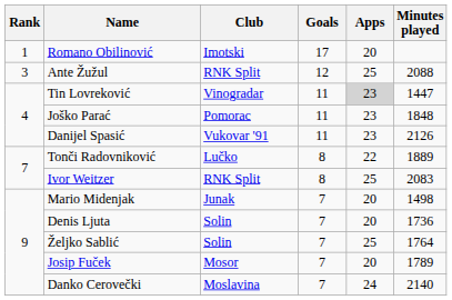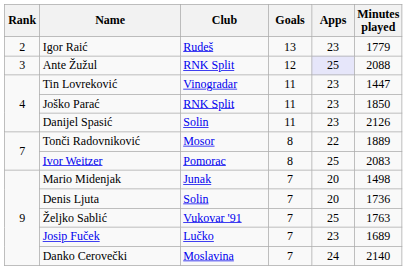- row: 1 | Romano Obilinović | Imotski | 17 | 20
+ row: 2 | Igor Raić | Rudeš | 13 | 23 | 1779
Ante Žužul | Apps: no background -> lavender background
Tin Lovreković | Apps: lightgrey background -> no background
Joško Parać | Club: Pomorac -> RNK Split
Joško Parać | Minutes played: 1848 -> 1850
Danijel Spasić | Club: Vukovar '91 -> Solin
Tonči Radovniković | Club: Lučko -> Mosor
Ivor Weitzer | Club: RNK Split -> Pomorac
Željko Sablić | Club: Solin -> Vukovar '91
Željko Sablić | Minutes played: 1764 -> 1763
Josip Fuček | Club: Mosor -> Lučko
Josip Fuček | Apps: 20 -> 23
Josip Fuček | Minutes played: 1789 -> 1689
